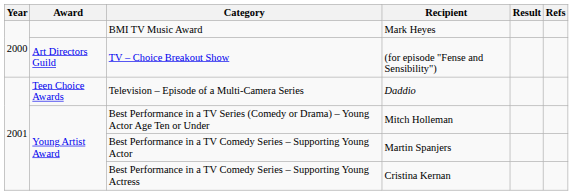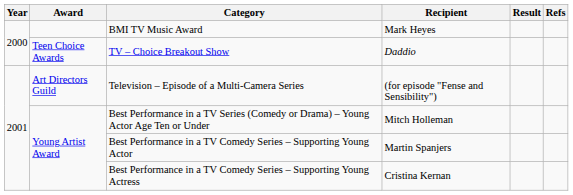TV – Choice Breakout Show | Award: Art Directors Guild -> Teen Choice Awards
TV – Choice Breakout Show | Recipient: (for episode "Fense and Sensibility") -> Daddio
Television – Episode of a Multi-Camera Series | Award: Teen Choice Awards -> Art Directors Guild
Television – Episode of a Multi-Camera Series | Recipient: Daddio -> (for episode "Fense and Sensibility")
